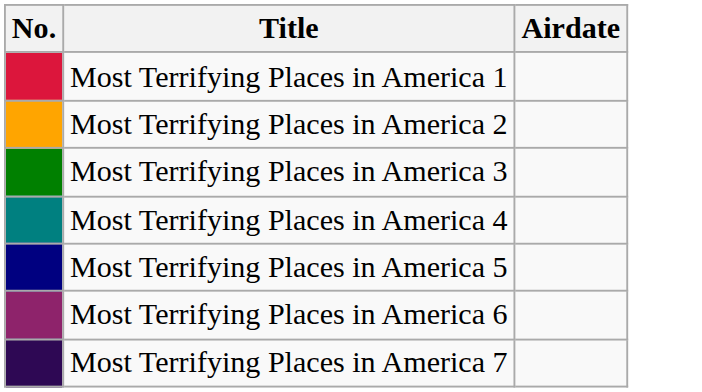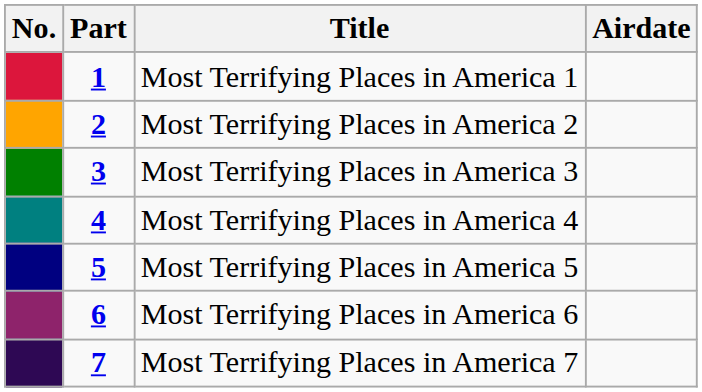+ column: Part | 1 | 2 | 3 | 4 | 5 | 6 | 7
